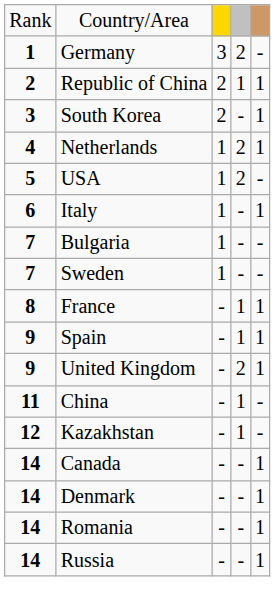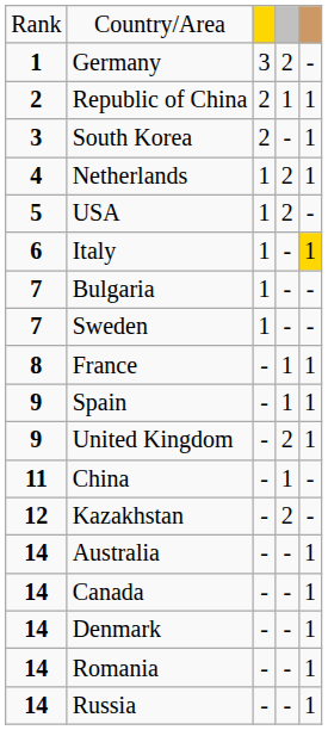Italy | column 5: no background -> gold background
Kazakhstan | column 4: 1 -> 2
+ row: 14 | Australia | - | - | 1
